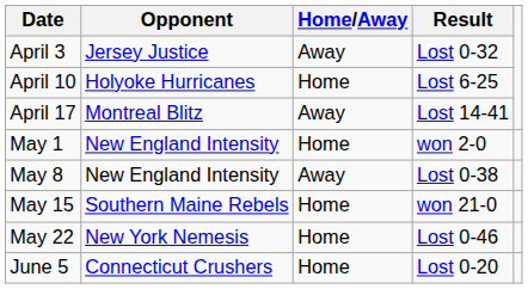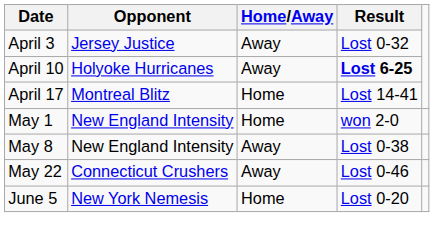April 10 | Home/Away: Home -> Away
April 10 | Result: normal -> bold
April 17 | Home/Away: Away -> Home
- row: May 15 | Southern Maine Rebels | Home | won 21-0
May 22 | Opponent: New York Nemesis -> Connecticut Crushers
May 22 | Home/Away: Home -> Away
June 5 | Opponent: Connecticut Crushers -> New York Nemesis
